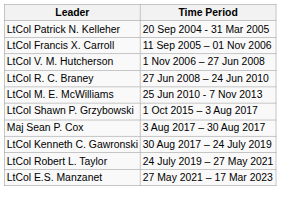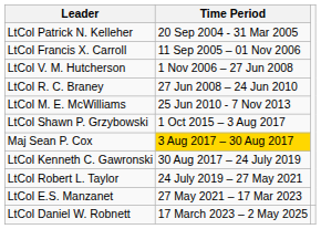Maj Sean P. Cox | Time Period: no background -> gold background
+ row: LtCol Daniel W. Robnett | 17 March 2023 – 2 May 2025
